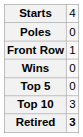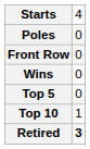Front Row | column 2: 1 -> 0
Top 10 | column 2: 3 -> 1
